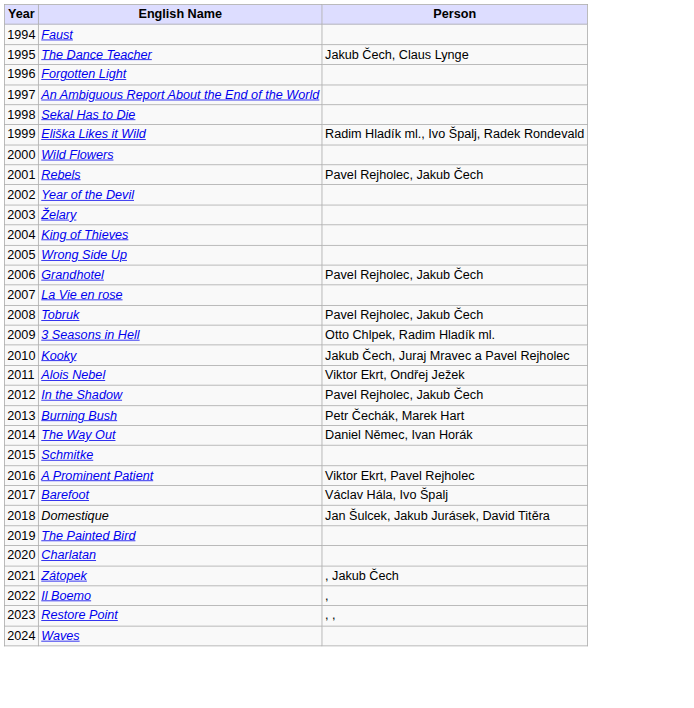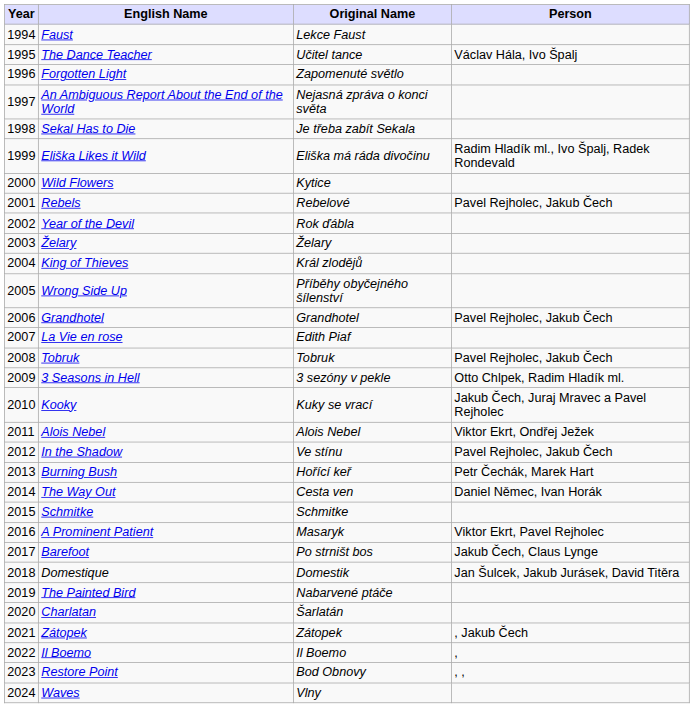+ column: Original Name | Lekce Faust | Učitel tance | Zapomenuté světlo | Nejasná zpráva o konci světa | Je třeba zabít Sekala | Eliška má ráda divočinu | Kytice | Rebelové | Rok ďábla | Želary | Král zlodějů | Příběhy obyčejného šílenství | Grandhotel | Edith Piaf | Tobruk | 3 sezóny v pekle | Kuky se vrací | Alois Nebel | Ve stínu | Hořící keř | Cesta ven | Schmitke | Masaryk | Po strništ bos | Domestik | Nabarvené ptáče | Šarlatán | Zátopek | Il Boemo | Bod Obnovy | Vlny
The Dance Teacher | Person: Jakub Čech, Claus Lynge -> Václav Hála, Ivo Špalj
Barefoot | Person: Václav Hála, Ivo Špalj -> Jakub Čech, Claus Lynge
